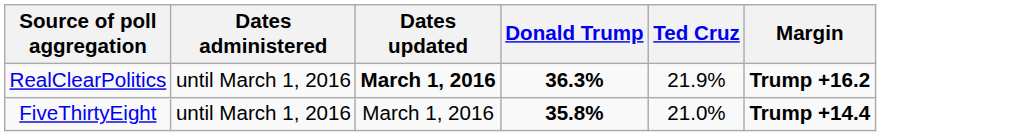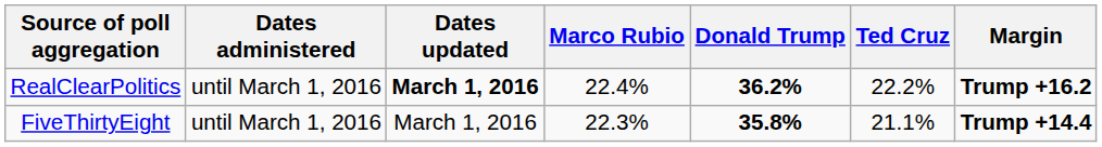+ column: Marco Rubio | 22.4% | 22.3%
RealClearPolitics | Donald Trump: 36.3% -> 36.2%
RealClearPolitics | Ted Cruz: 21.9% -> 22.2%
FiveThirtyEight | Ted Cruz: 21.0% -> 21.1%
